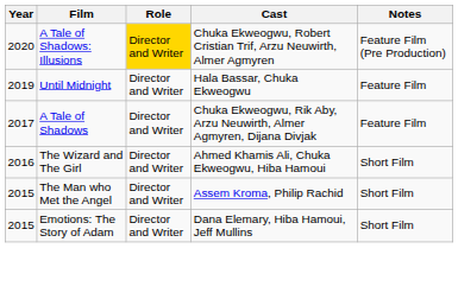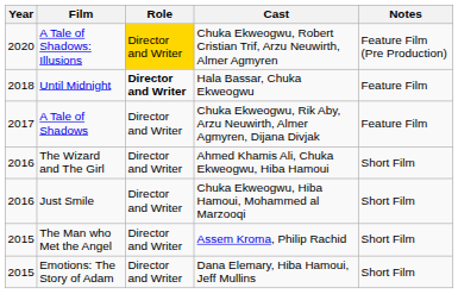Until Midnight | Year: 2019 -> 2018
Until Midnight | Role: normal -> bold
+ row: 2016 | Just Smile | Director and Writer | Chuka Ekweogwu, Hiba Hamoui, Mohammed al Marzooqi | Short Film
